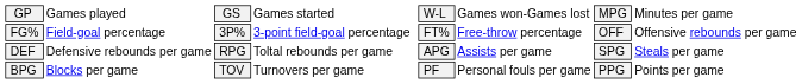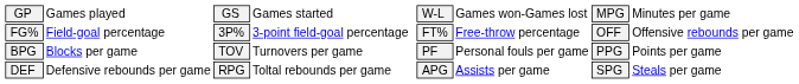rows swapped: DEF <-> BPG
